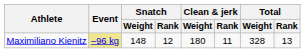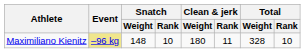Maximiliano Kienitz | Snatch / Rank: 12 -> 10
Maximiliano Kienitz | Total / Rank: 13 -> 10
